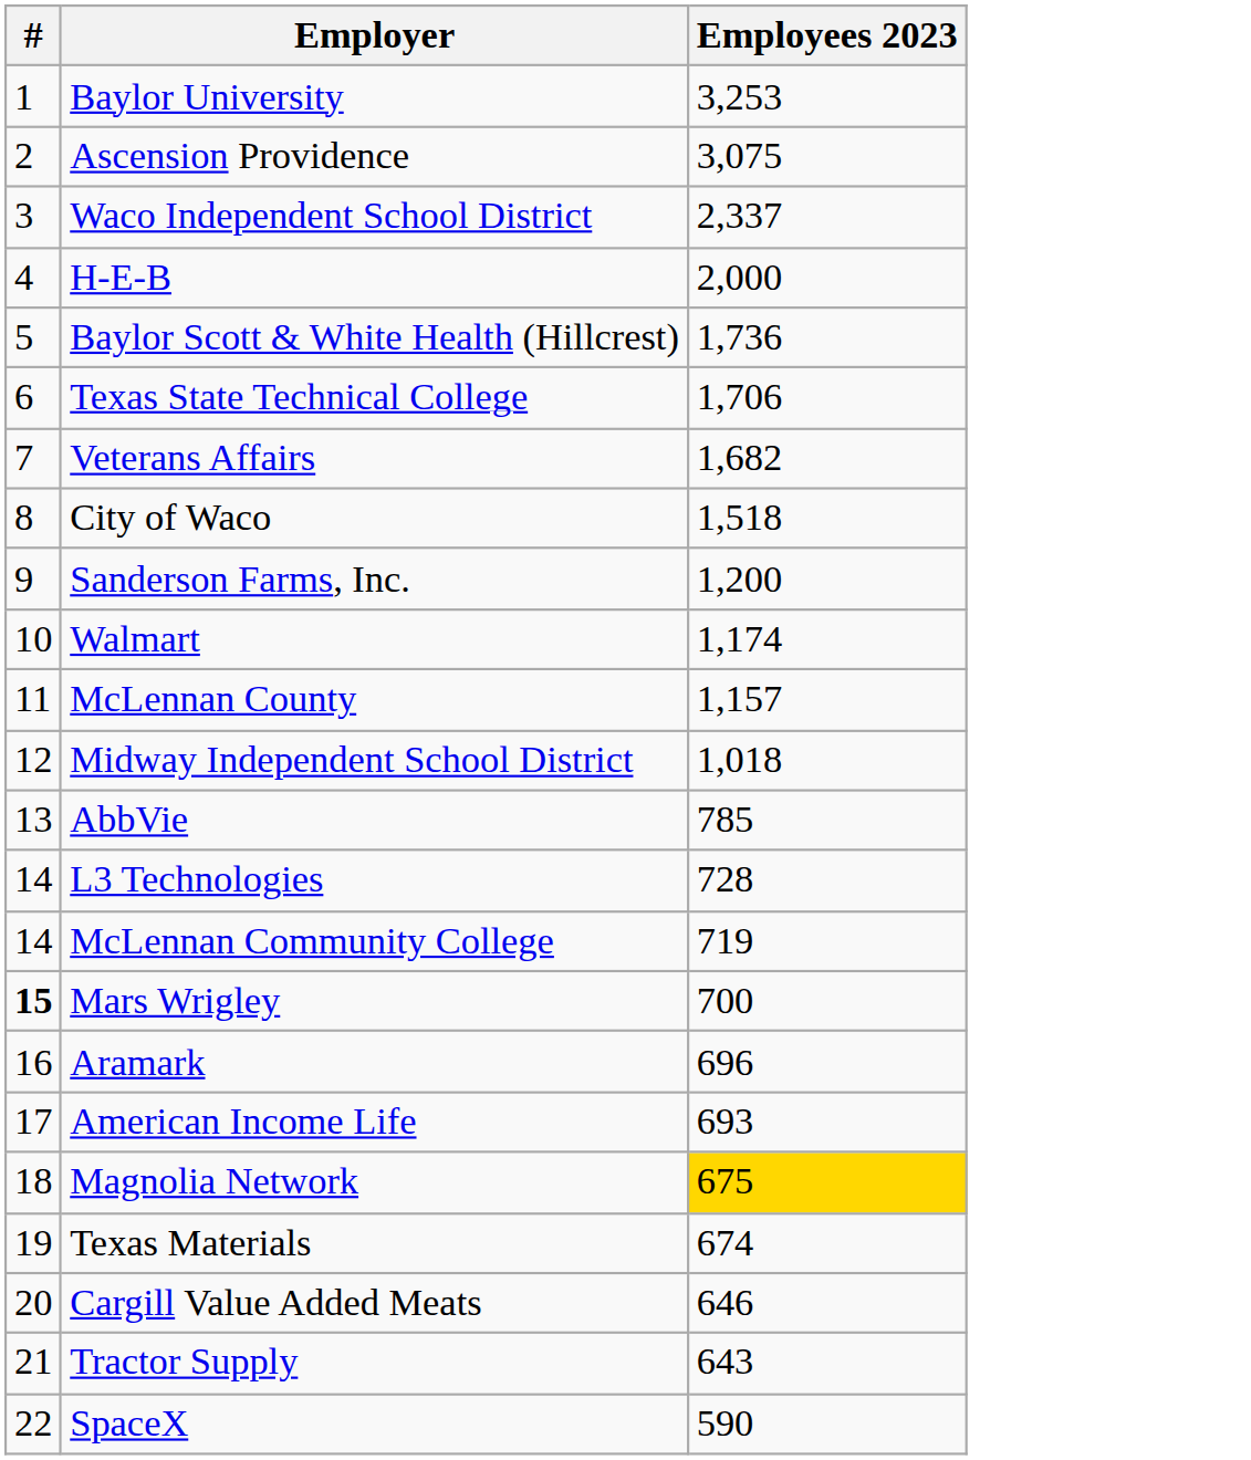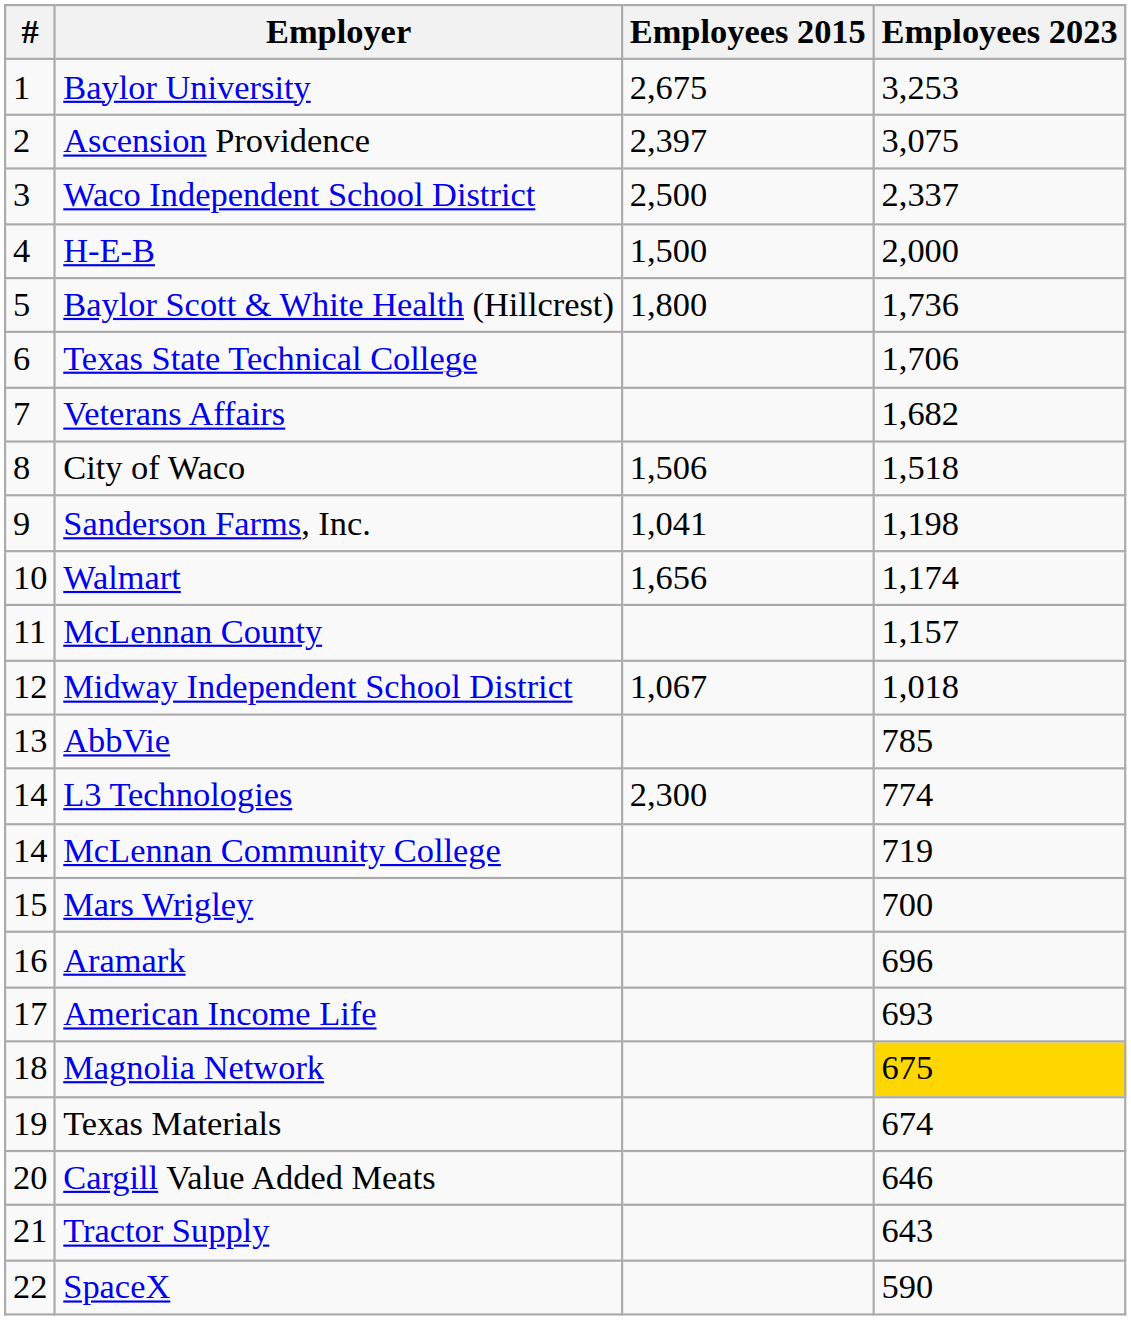+ column: Employees 2015 | 2,675 | 2,397 | 2,500 | 1,500 | 1,800 | 1,506 | 1,041 | 1,656 | 1,067 | 2,300
Sanderson Farms, Inc. | Employees 2023: 1,200 -> 1,198
L3 Technologies | Employees 2023: 728 -> 774
Mars Wrigley | #: bold -> normal
